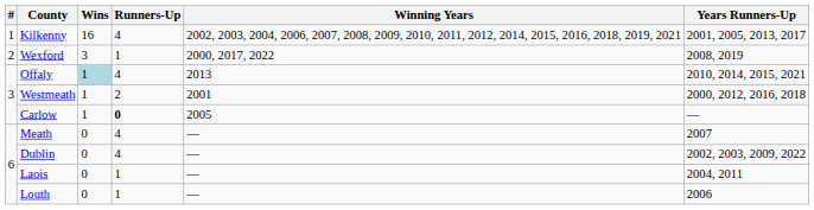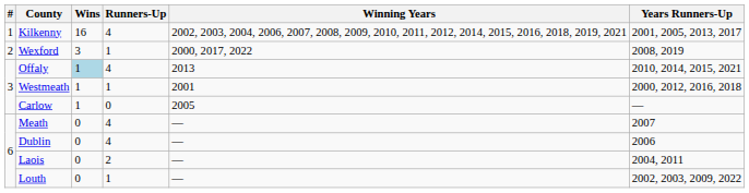Westmeath | Runners-Up: 2 -> 1
Carlow | Runners-Up: bold -> normal
Dublin | Years Runners-Up: 2002, 2003, 2009, 2022 -> 2006
Laois | Runners-Up: 1 -> 2
Louth | Years Runners-Up: 2006 -> 2002, 2003, 2009, 2022
